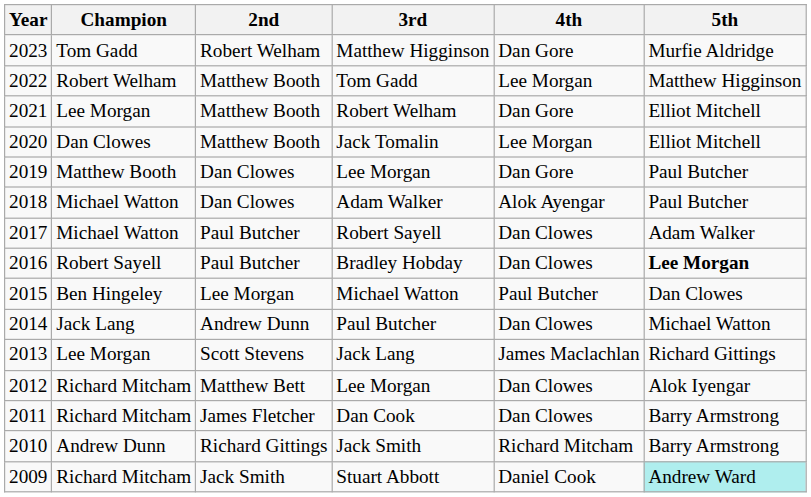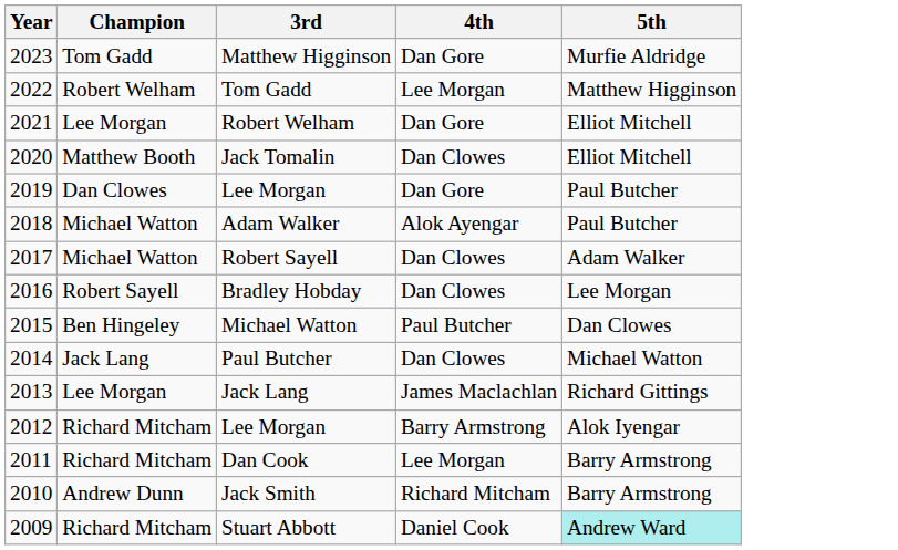- column: 2nd | Robert Welham | Matthew Booth | Matthew Booth | Matthew Booth | Dan Clowes | Dan Clowes | Paul Butcher | Paul Butcher | Lee Morgan | Andrew Dunn | Scott Stevens | Matthew Bett | James Fletcher | Richard Gittings | Jack Smith
Jack Tomalin | Champion: Dan Clowes -> Matthew Booth
Jack Tomalin | 4th: Lee Morgan -> Dan Clowes
2019 / Lee Morgan | Champion: Matthew Booth -> Dan Clowes
Bradley Hobday | 5th: bold -> normal
2012 / Lee Morgan | 4th: Dan Clowes -> Barry Armstrong
Dan Cook | 4th: Dan Clowes -> Lee Morgan
